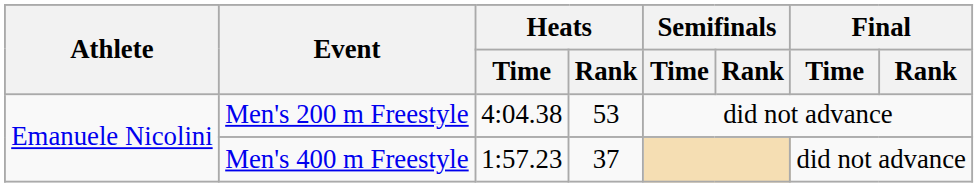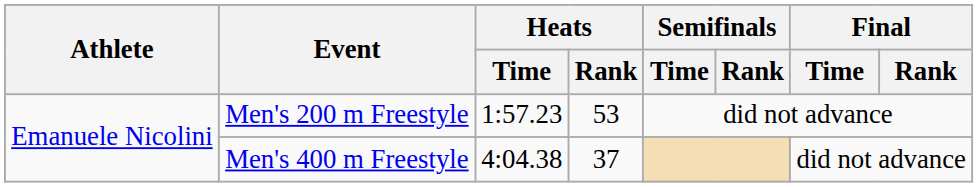Men's 200 m Freestyle | Heats / Time: 4:04.38 -> 1:57.23
Men's 400 m Freestyle | Heats / Time: 1:57.23 -> 4:04.38
